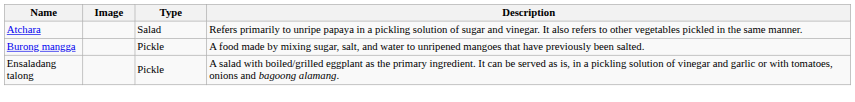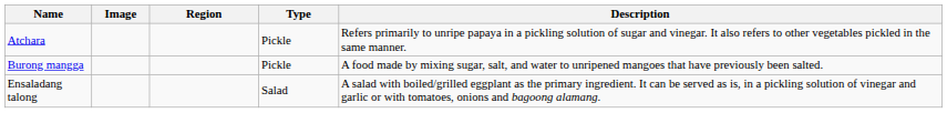+ column: Region
Atchara | Type: Salad -> Pickle
Ensaladang talong | Type: Pickle -> Salad
